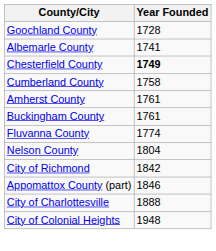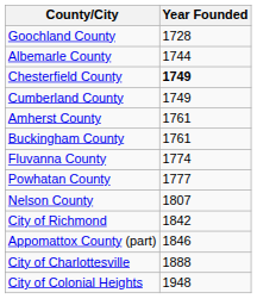Albemarle County | Year Founded: 1741 -> 1744
Cumberland County | Year Founded: 1758 -> 1749
+ row: Powhatan County | 1777
Nelson County | Year Founded: 1804 -> 1807
